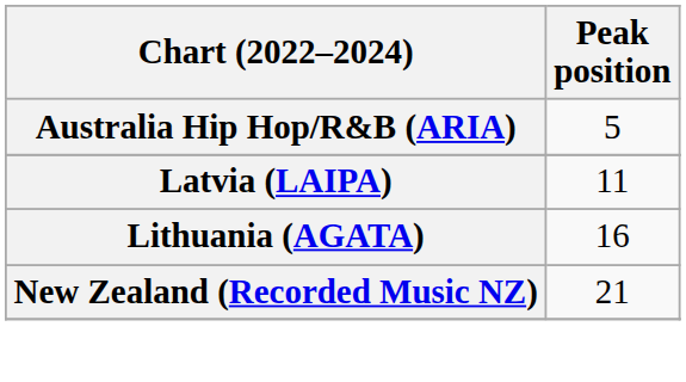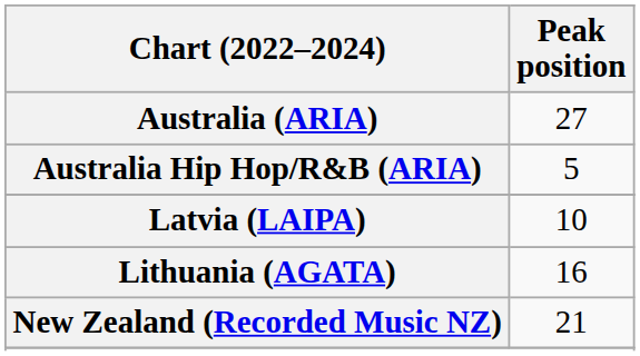+ row: Australia (ARIA) | 27
Latvia (LAIPA) | Peak position: 11 -> 10
